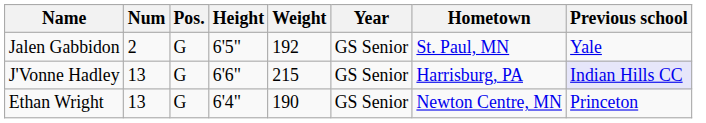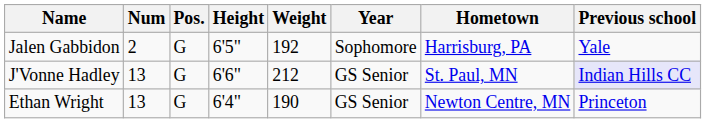Jalen Gabbidon | Year: GS Senior -> Sophomore
Jalen Gabbidon | Hometown: St. Paul, MN -> Harrisburg, PA
J'Vonne Hadley | Weight: 215 -> 212
J'Vonne Hadley | Hometown: Harrisburg, PA -> St. Paul, MN
